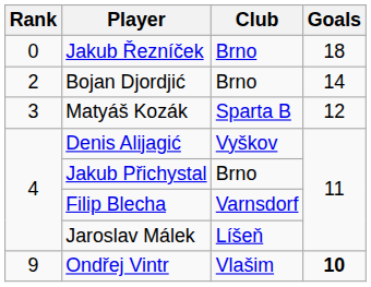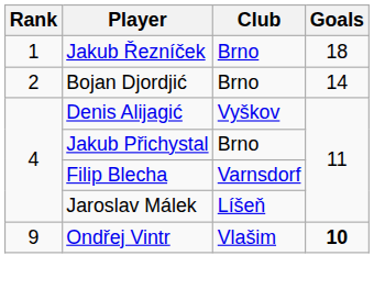Jakub Řezníček | Rank: 0 -> 1
- row: 3 | Matyáš Kozák | Sparta B | 12
